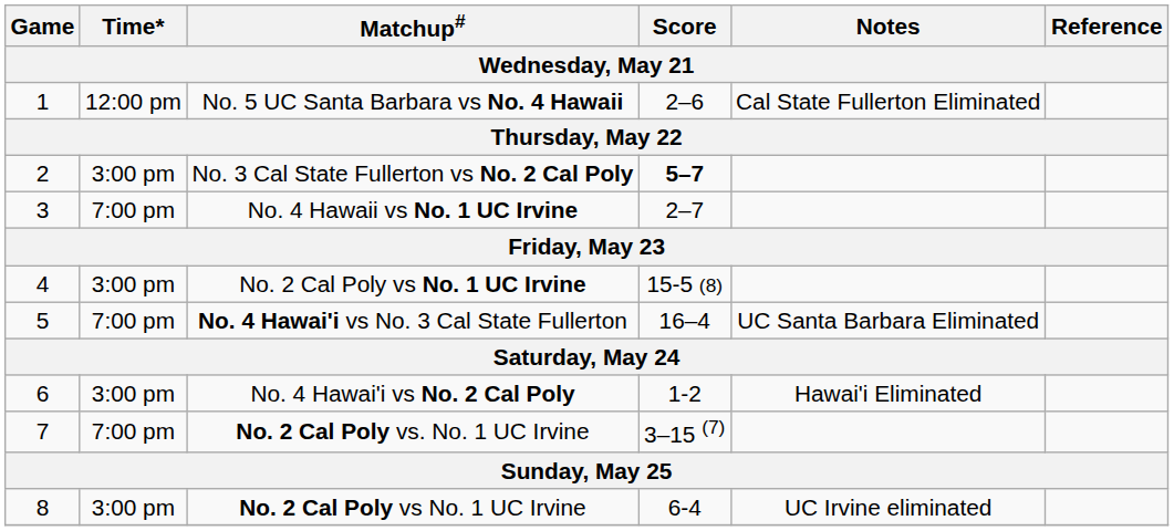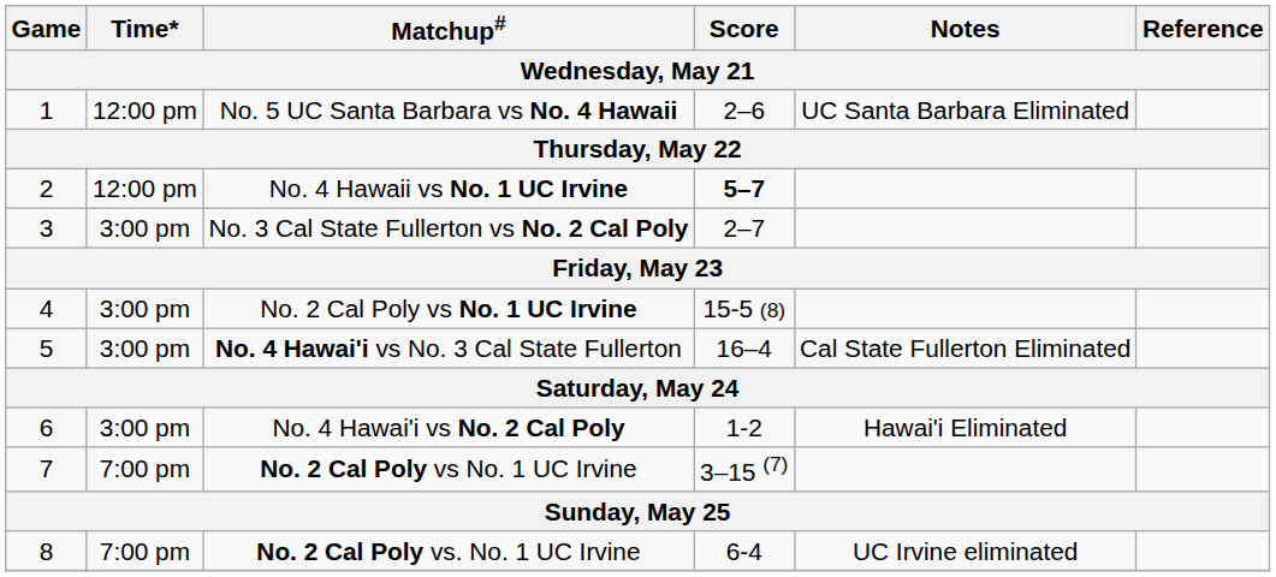1 | Notes: Cal State Fullerton Eliminated -> UC Santa Barbara Eliminated
2 | Time*: 3:00 pm -> 12:00 pm
2 | Matchup#: No. 3 Cal State Fullerton vs No. 2 Cal Poly -> No. 4 Hawaii vs No. 1 UC Irvine
3 | Time*: 7:00 pm -> 3:00 pm
3 | Matchup#: No. 4 Hawaii vs No. 1 UC Irvine -> No. 3 Cal State Fullerton vs No. 2 Cal Poly
5 | Time*: 7:00 pm -> 3:00 pm
5 | Notes: UC Santa Barbara Eliminated -> Cal State Fullerton Eliminated
7 | Matchup#: No. 2 Cal Poly vs. No. 1 UC Irvine -> No. 2 Cal Poly vs No. 1 UC Irvine
8 | Time*: 3:00 pm -> 7:00 pm
8 | Matchup#: No. 2 Cal Poly vs No. 1 UC Irvine -> No. 2 Cal Poly vs. No. 1 UC Irvine
